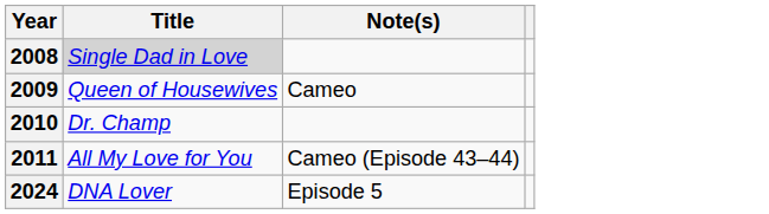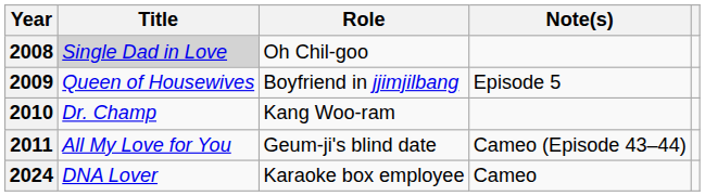+ column: Role | Oh Chil-goo | Boyfriend in jjimjilbang | Kang Woo-ram | Geum-ji's blind date | Karaoke box employee
2009 | Note(s): Cameo -> Episode 5
2024 | Note(s): Episode 5 -> Cameo
